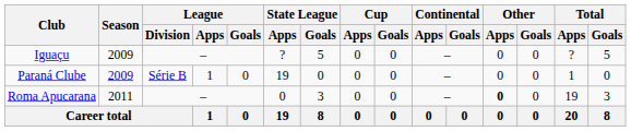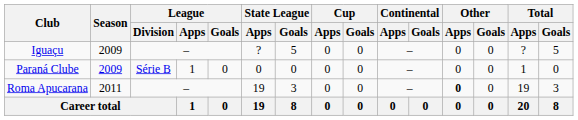Paraná Clube | State League / Apps: 19 -> 0
Roma Apucarana | State League / Apps: 0 -> 19
